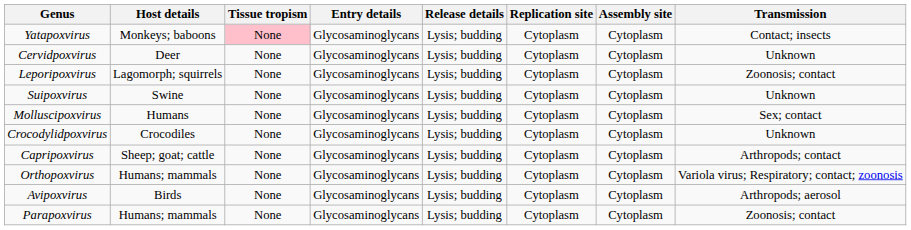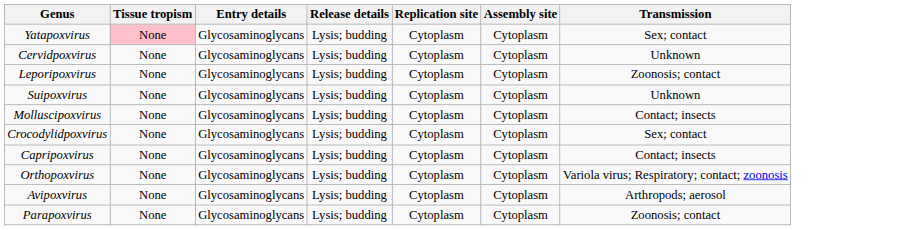- column: Host details | Monkeys; baboons | Deer | Lagomorph; squirrels | Swine | Humans | Crocodiles | Sheep; goat; cattle | Humans; mammals | Birds | Humans; mammals
Yatapoxvirus | Transmission: Contact; insects -> Sex; contact
Molluscipoxvirus | Transmission: Sex; contact -> Contact; insects
Crocodylidpoxvirus | Transmission: Unknown -> Sex; contact
Capripoxvirus | Transmission: Arthropods; contact -> Contact; insects
